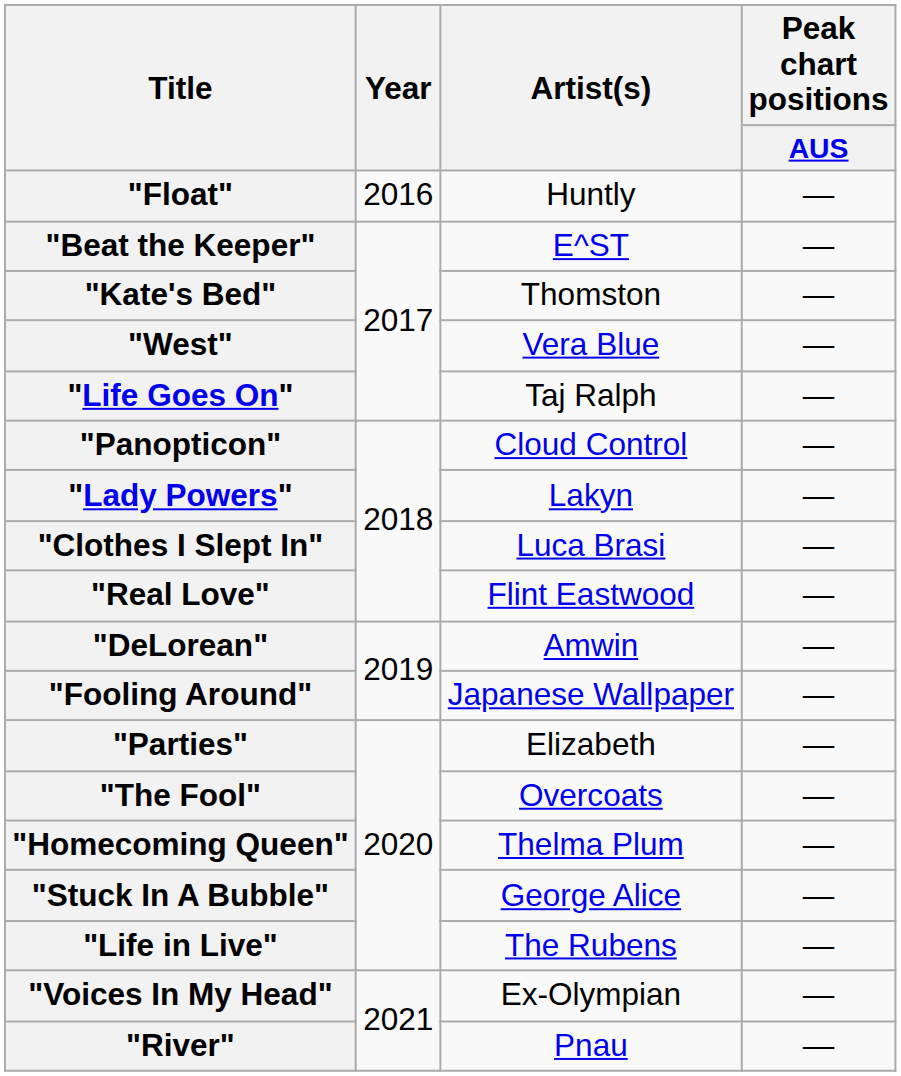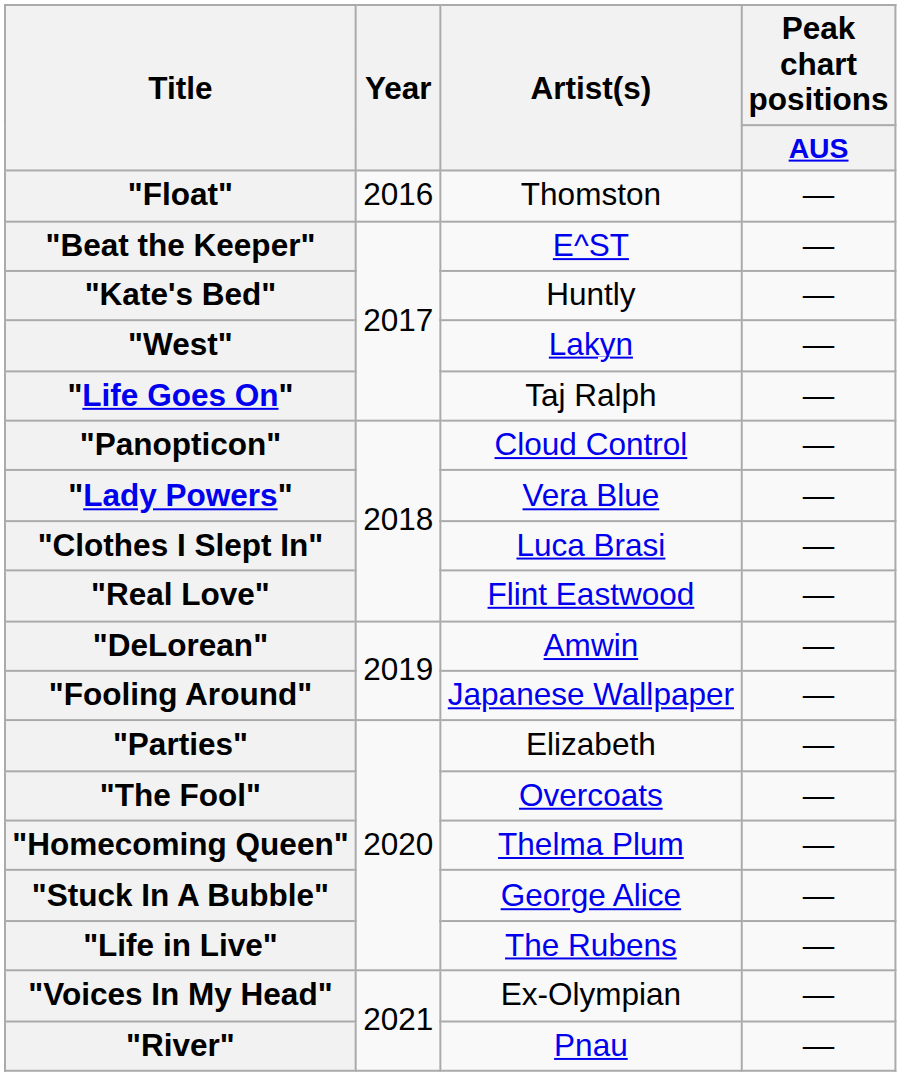"Float" | Artist(s): Huntly -> Thomston
"Kate's Bed" | Artist(s): Thomston -> Huntly
"West" | Artist(s): Vera Blue -> Lakyn
"Lady Powers" | Artist(s): Lakyn -> Vera Blue
